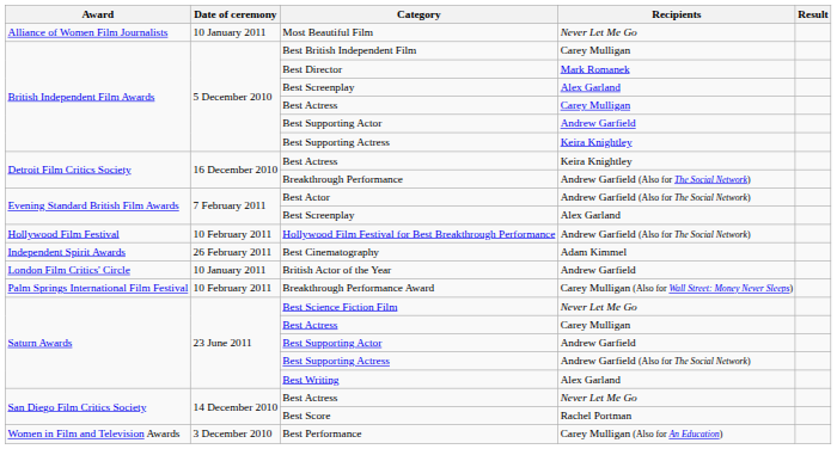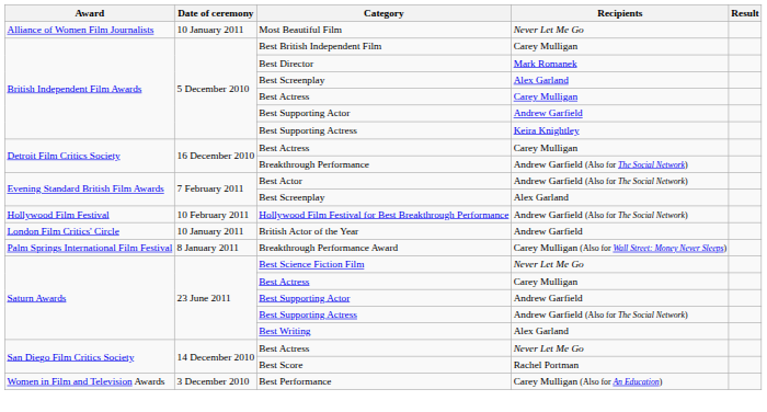Detroit Film Critics Society / Best Actress | Recipients: Keira Knightley -> Carey Mulligan
- row: Independent Spirit Awards | 26 February 2011 | Best Cinematography | Adam Kimmel
Breakthrough Performance Award | Date of ceremony: 10 February 2011 -> 8 January 2011
